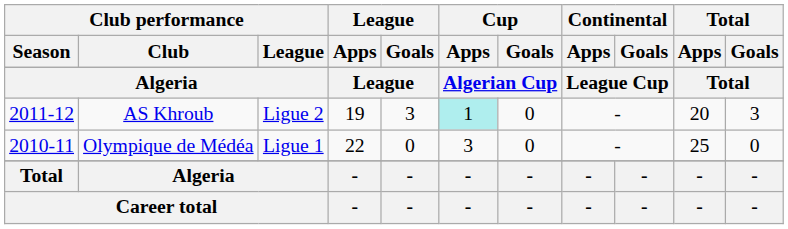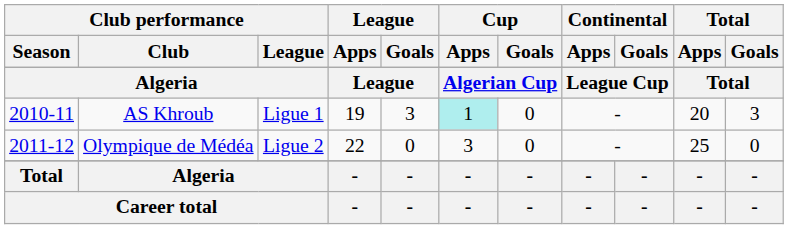AS Khroub | Club performance / Season: 2011-12 -> 2010-11
AS Khroub | Club performance / League: Ligue 2 -> Ligue 1
Olympique de Médéa | Club performance / Season: 2010-11 -> 2011-12
Olympique de Médéa | Club performance / League: Ligue 1 -> Ligue 2
